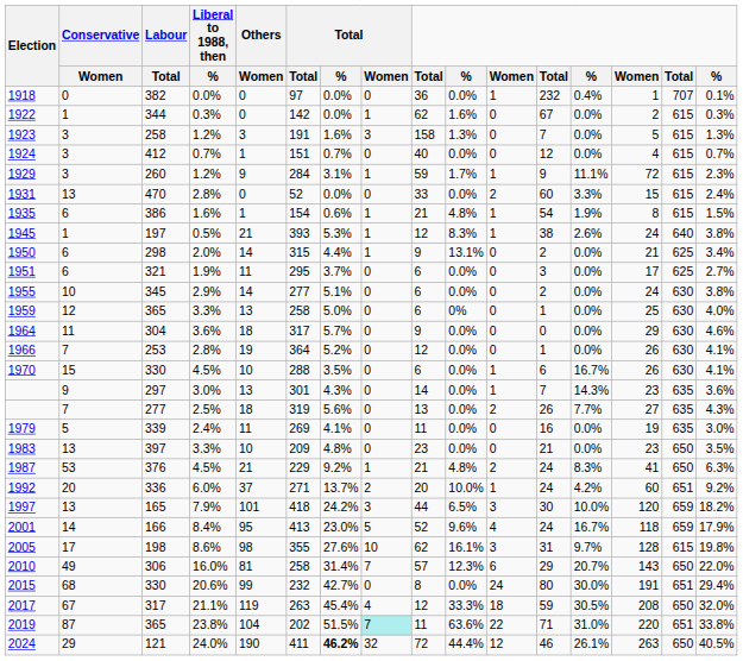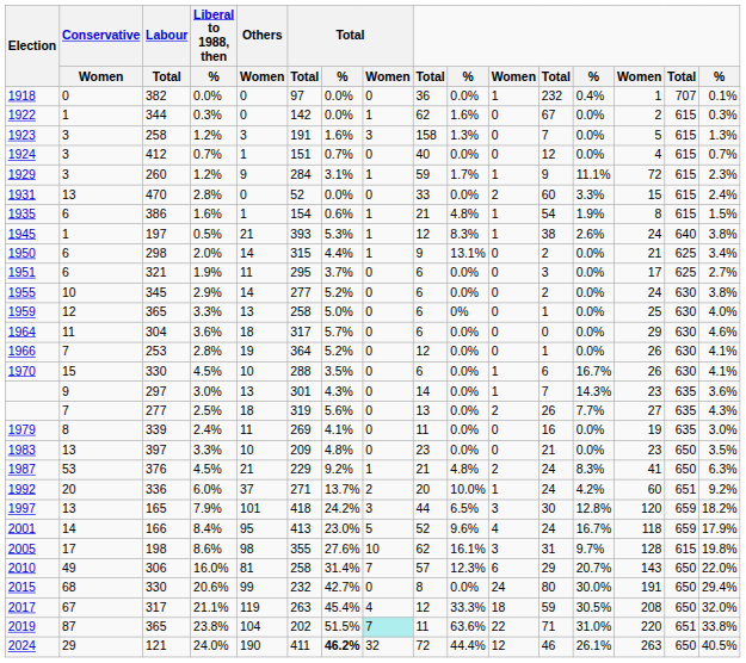1955 | Total / %: 5.1% -> 5.2%
1964 | column 9: 9 -> 6
1979 | Conservative / Women: 5 -> 8
1997 | column 13: 10.0% -> 12.8%
2015 | column 15: 651 -> 650
